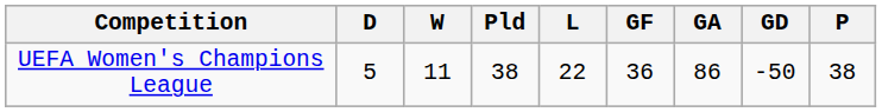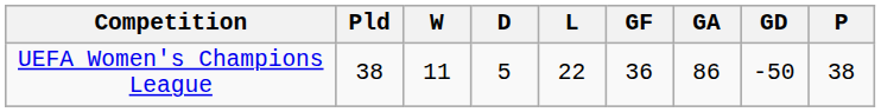columns swapped: Pld <-> D
